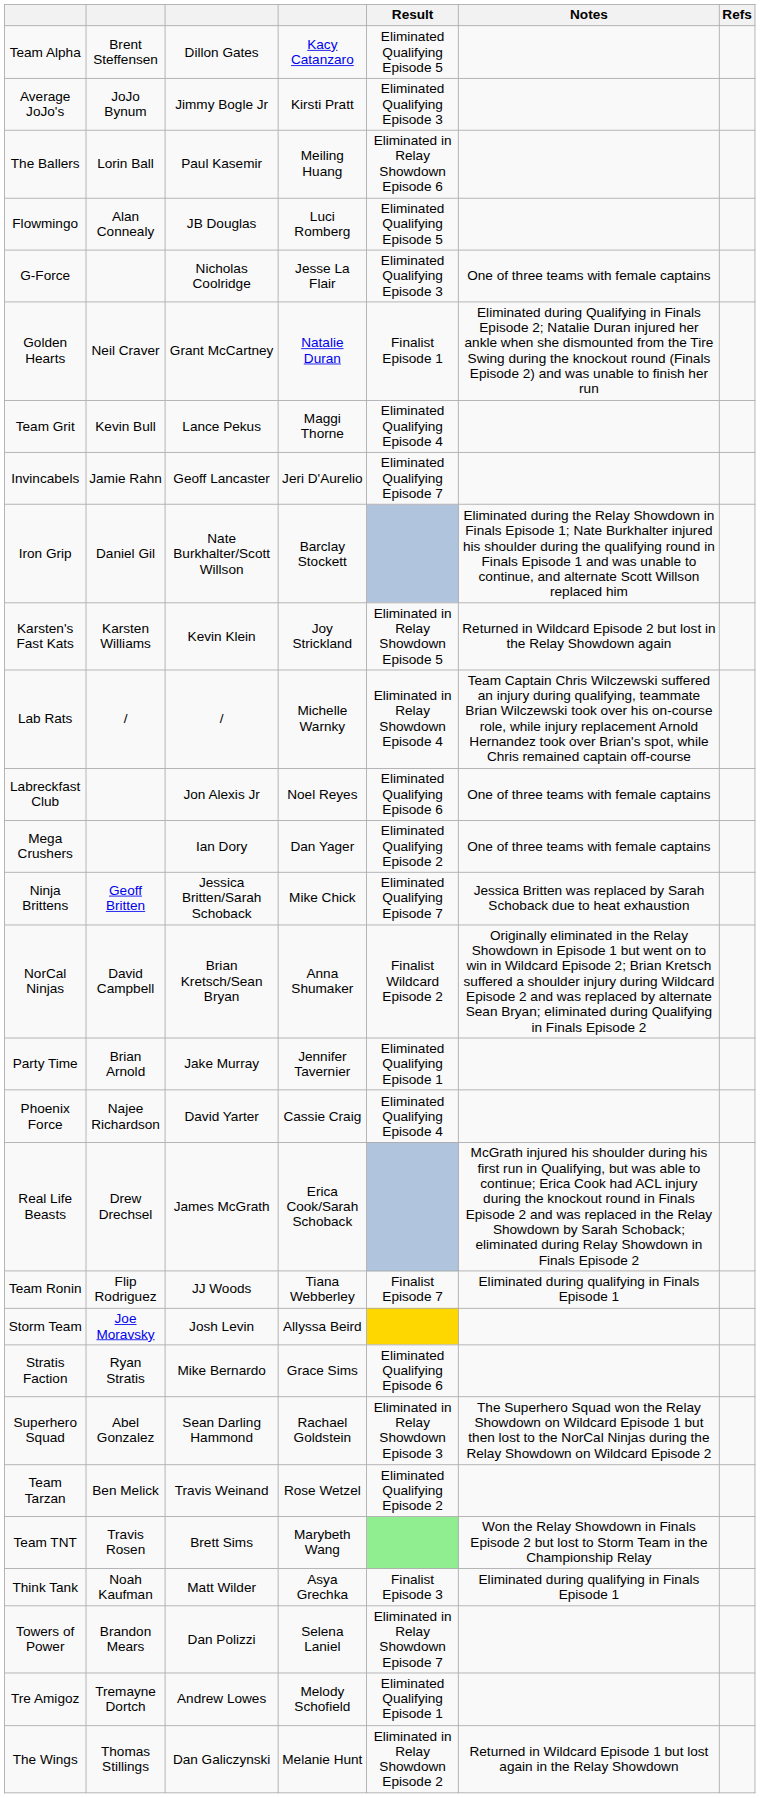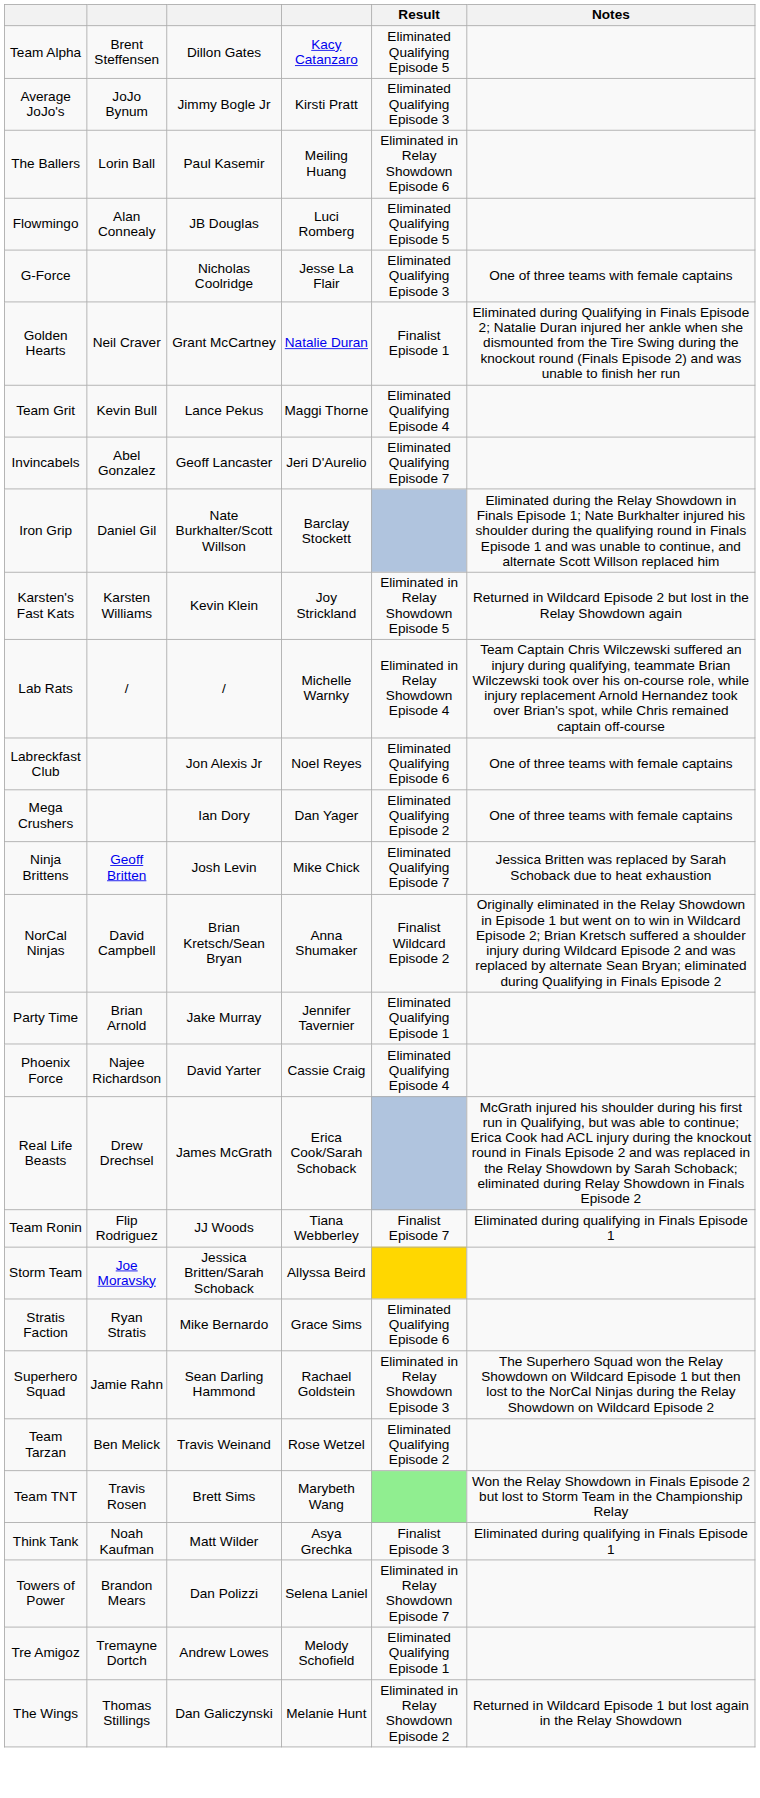- column: Refs
Invincabels | column 2: Jamie Rahn -> Abel Gonzalez
Ninja Brittens | column 3: Jessica Britten/Sarah Schoback -> Josh Levin
Storm Team | column 3: Josh Levin -> Jessica Britten/Sarah Schoback
Superhero Squad | column 2: Abel Gonzalez -> Jamie Rahn
